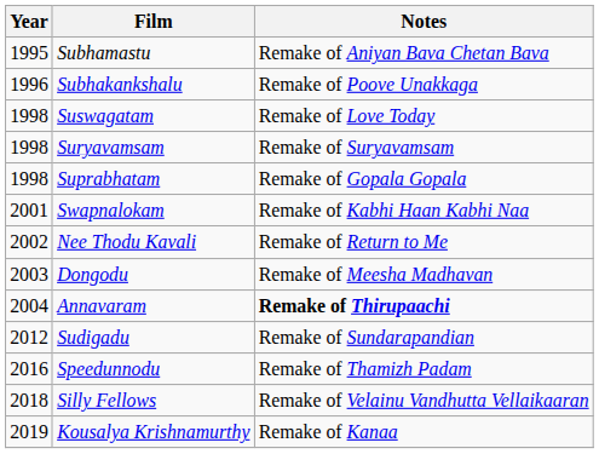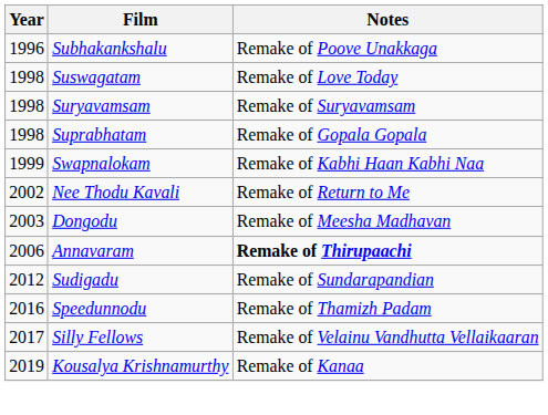- row: 1995 | Subhamastu | Remake of Aniyan Bava Chetan Bava
Swapnalokam | Year: 2001 -> 1999
Annavaram | Year: 2004 -> 2006
Silly Fellows | Year: 2018 -> 2017
